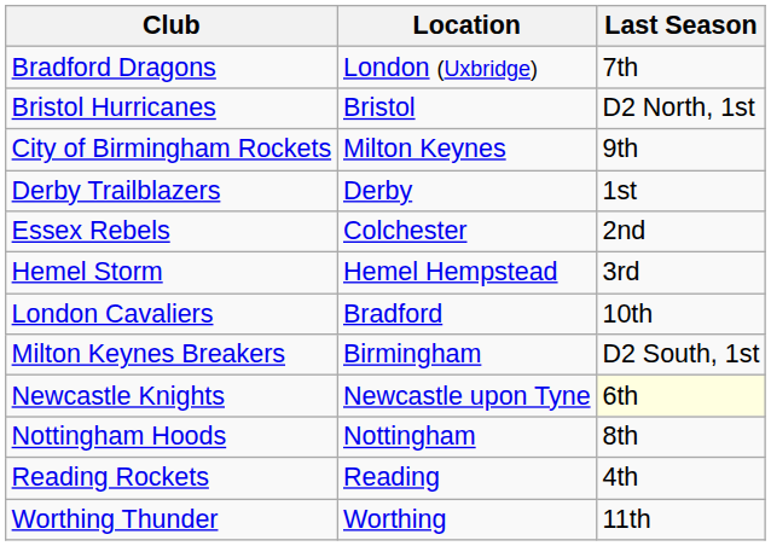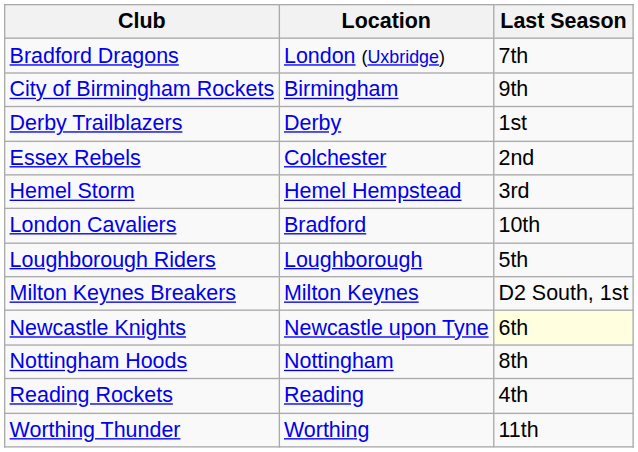- row: Bristol Hurricanes | Bristol | D2 North, 1st
City of Birmingham Rockets | Location: Milton Keynes -> Birmingham
+ row: Loughborough Riders | Loughborough | 5th
Milton Keynes Breakers | Location: Birmingham -> Milton Keynes
